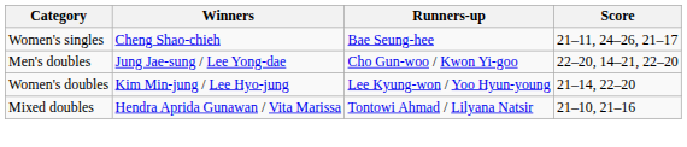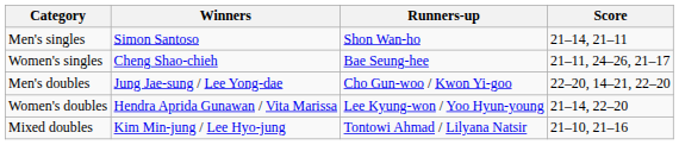+ row: Men's singles | Simon Santoso | Shon Wan-ho | 21–14, 21–11
Women's doubles | Winners: Kim Min-jung / Lee Hyo-jung -> Hendra Aprida Gunawan / Vita Marissa
Mixed doubles | Winners: Hendra Aprida Gunawan / Vita Marissa -> Kim Min-jung / Lee Hyo-jung
